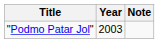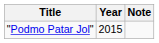"Podmo Patar Jol" | Year: 2003 -> 2015
